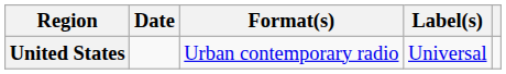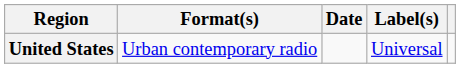columns swapped: Date <-> Format(s)
